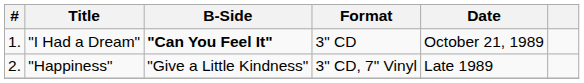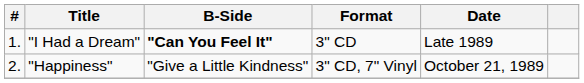"I Had a Dream" | Date: October 21, 1989 -> Late 1989
"Happiness" | Date: Late 1989 -> October 21, 1989
